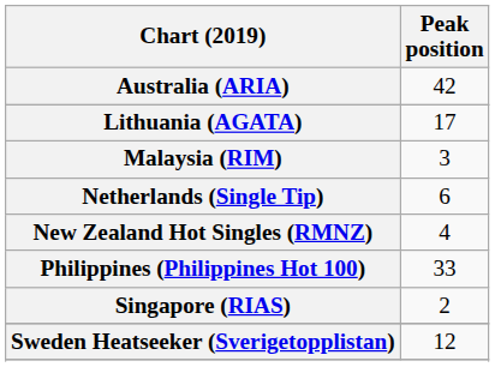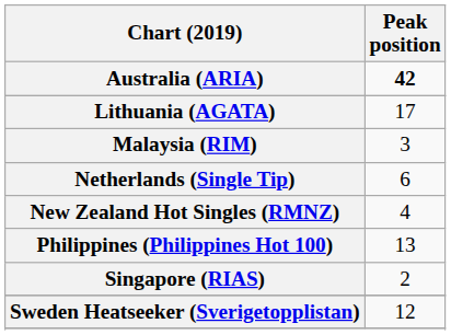Australia (ARIA) | Peak position: normal -> bold
Philippines (Philippines Hot 100) | Peak position: 33 -> 13
